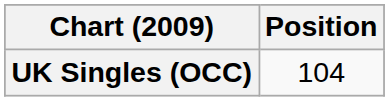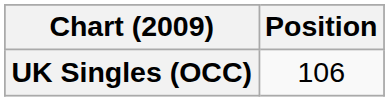UK Singles (OCC) | Position: 104 -> 106
